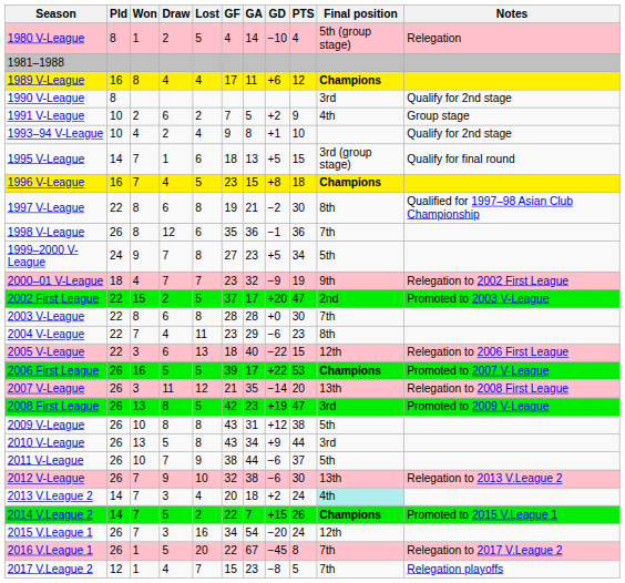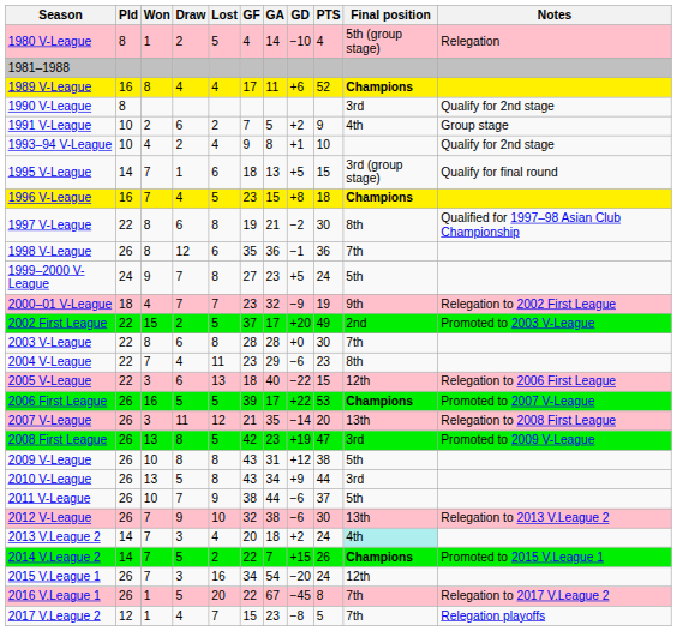1989 V-League | PTS: 12 -> 52
1999–2000 V-League | PTS: 34 -> 24
2002 First League | PTS: 47 -> 49
